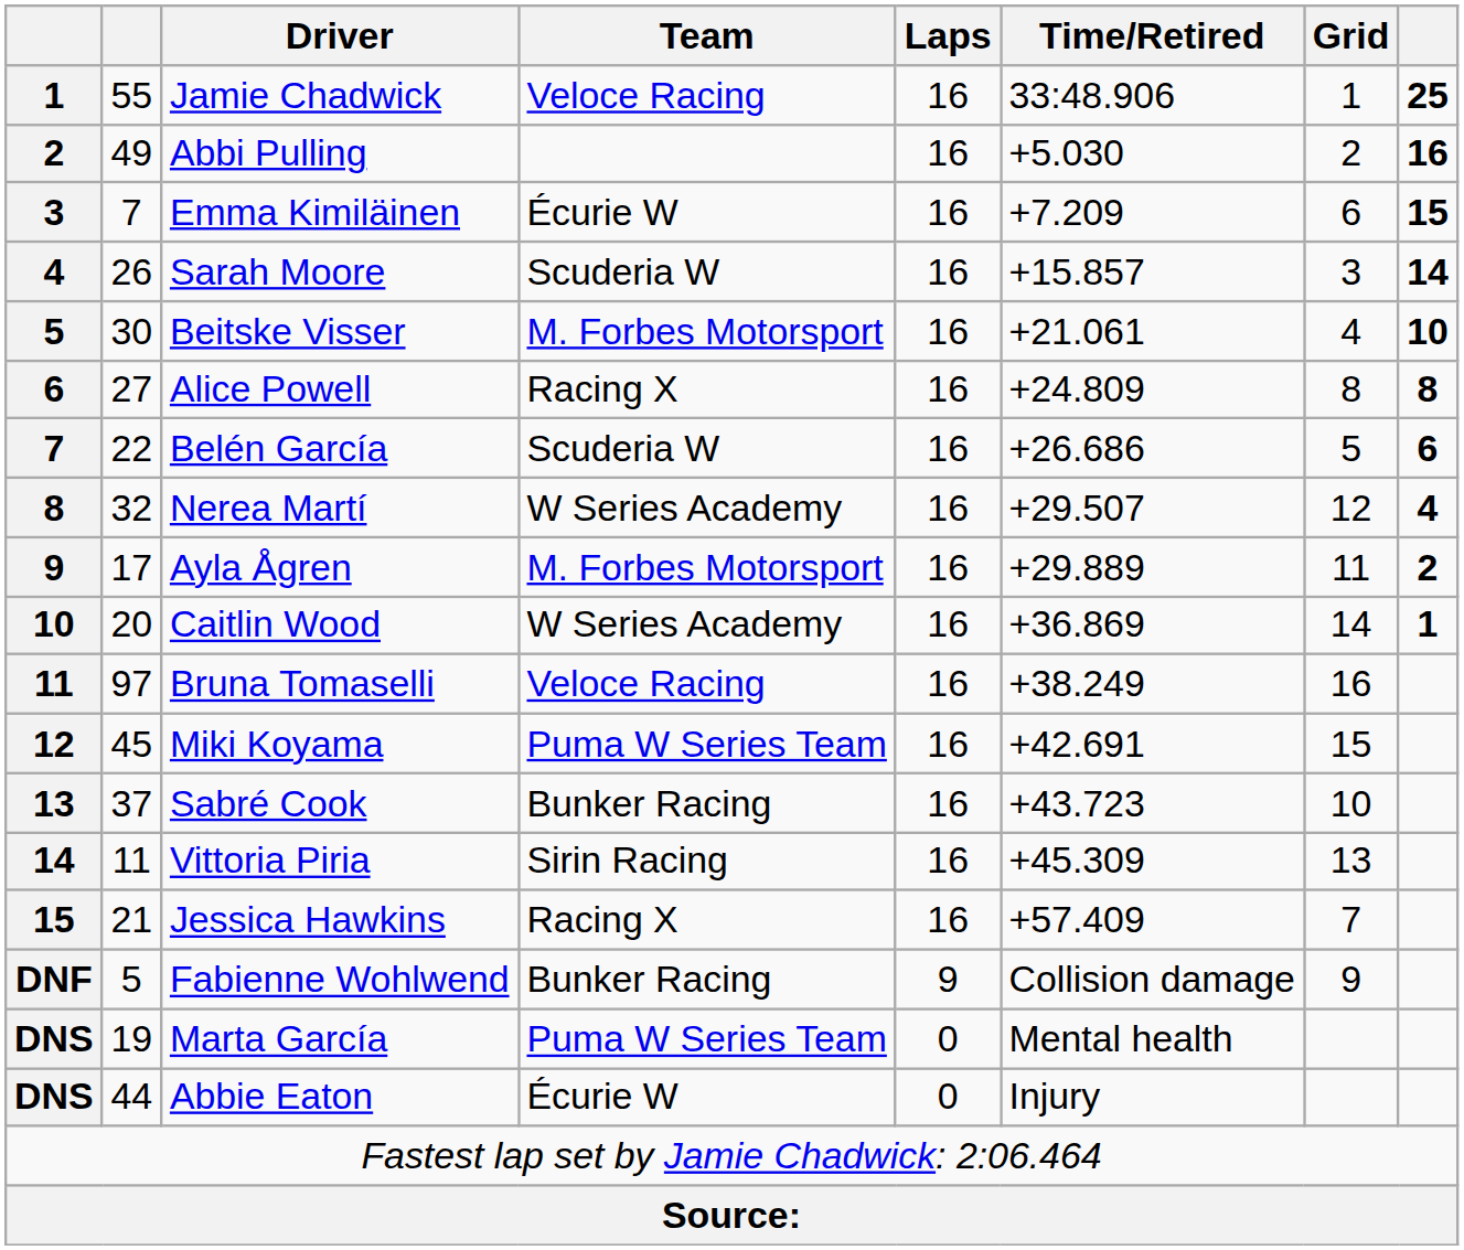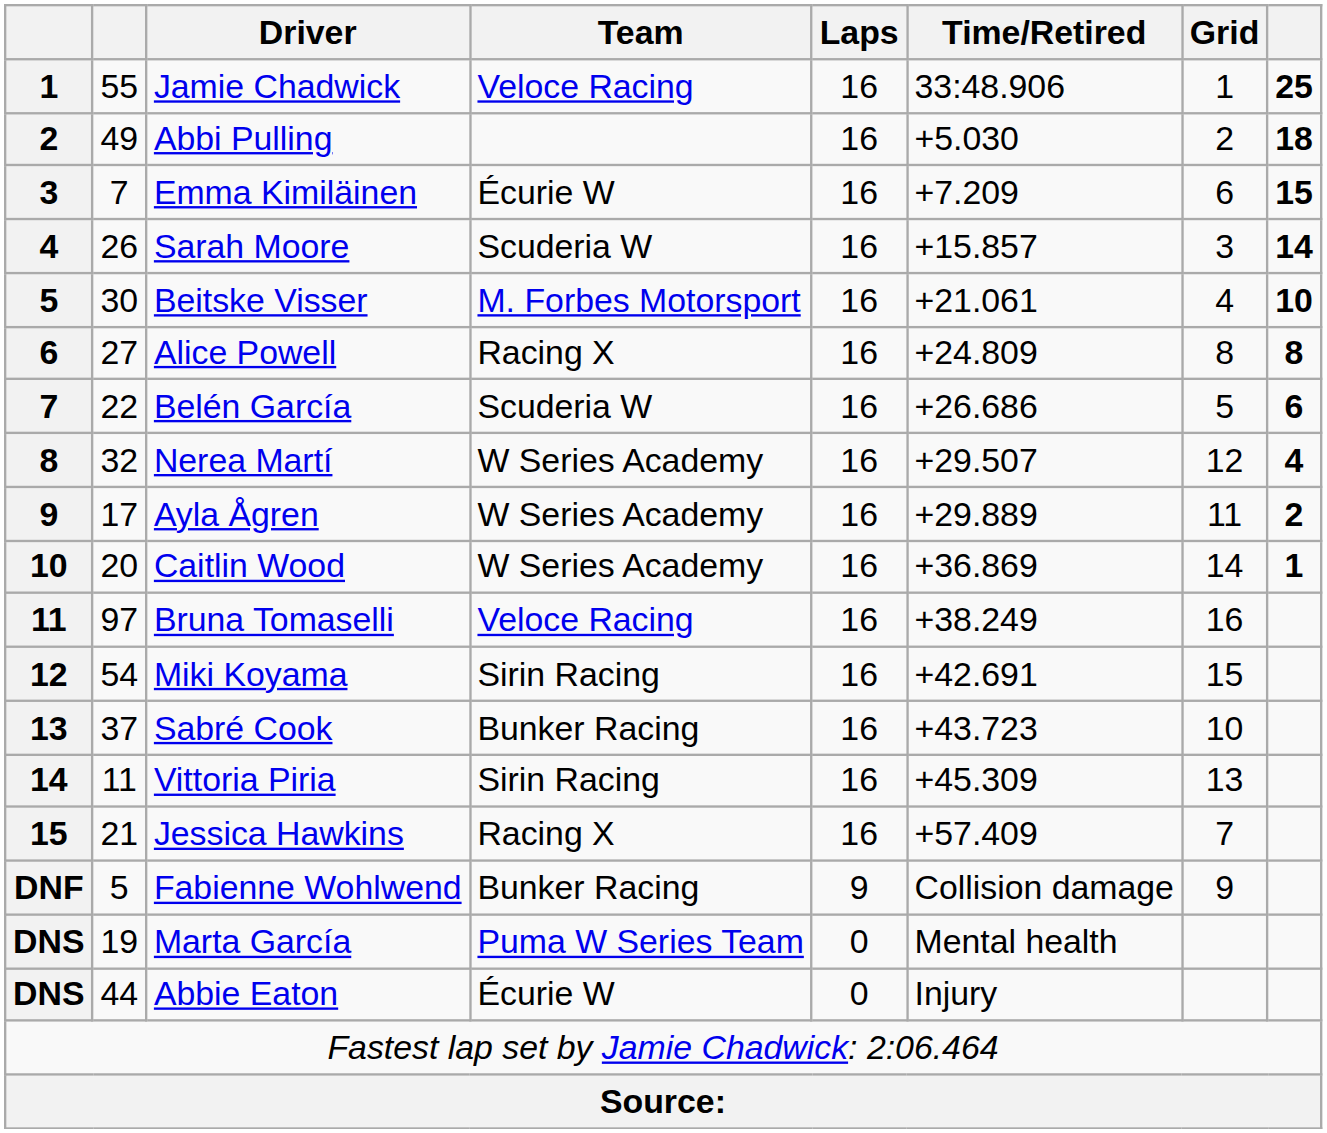Abbi Pulling | column 8: 16 -> 18
Ayla Ågren | Team: M. Forbes Motorsport -> W Series Academy
Miki Koyama | column 2: 45 -> 54
Miki Koyama | Team: Puma W Series Team -> Sirin Racing
